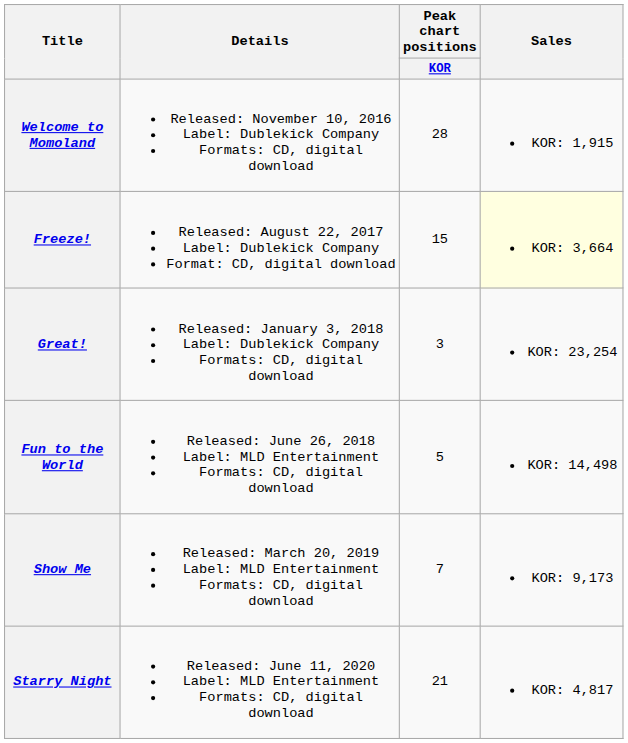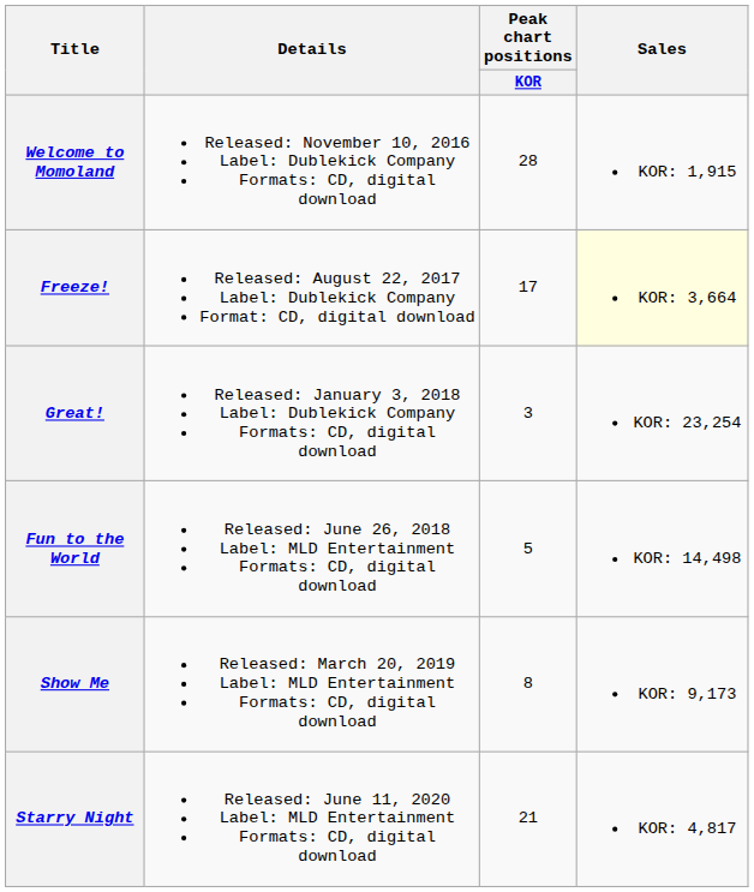Freeze! | Peak chart positions / KOR: 15 -> 17
Show Me | Peak chart positions / KOR: 7 -> 8
